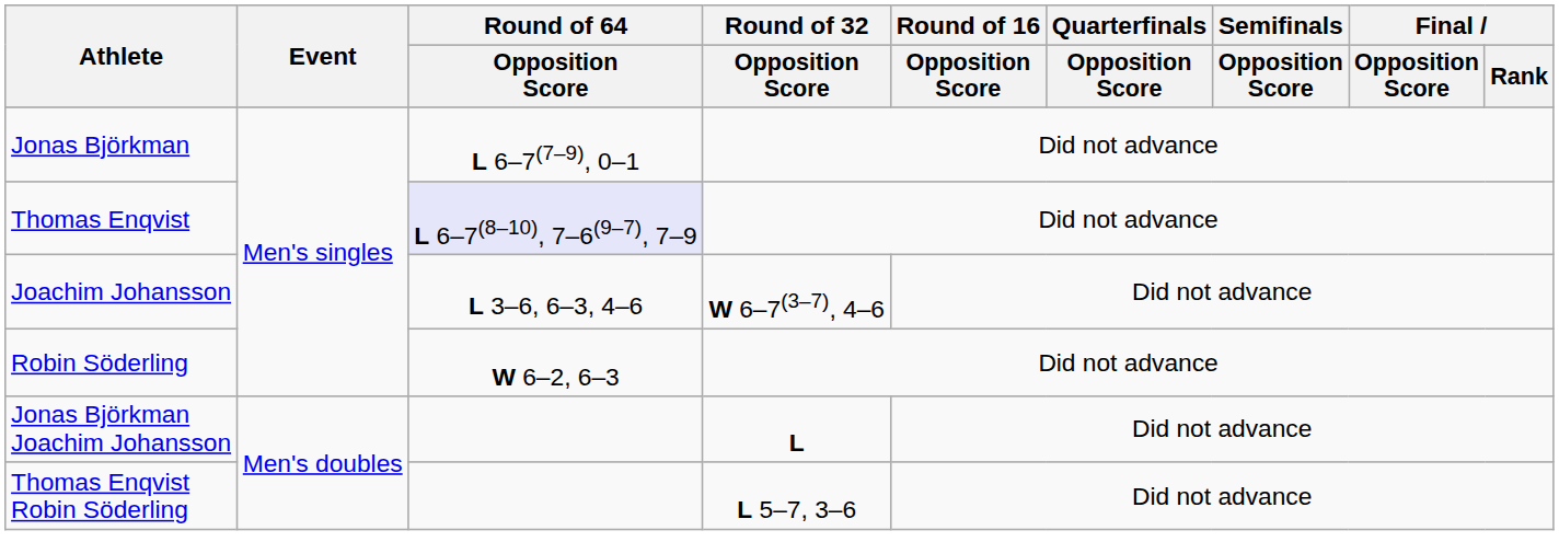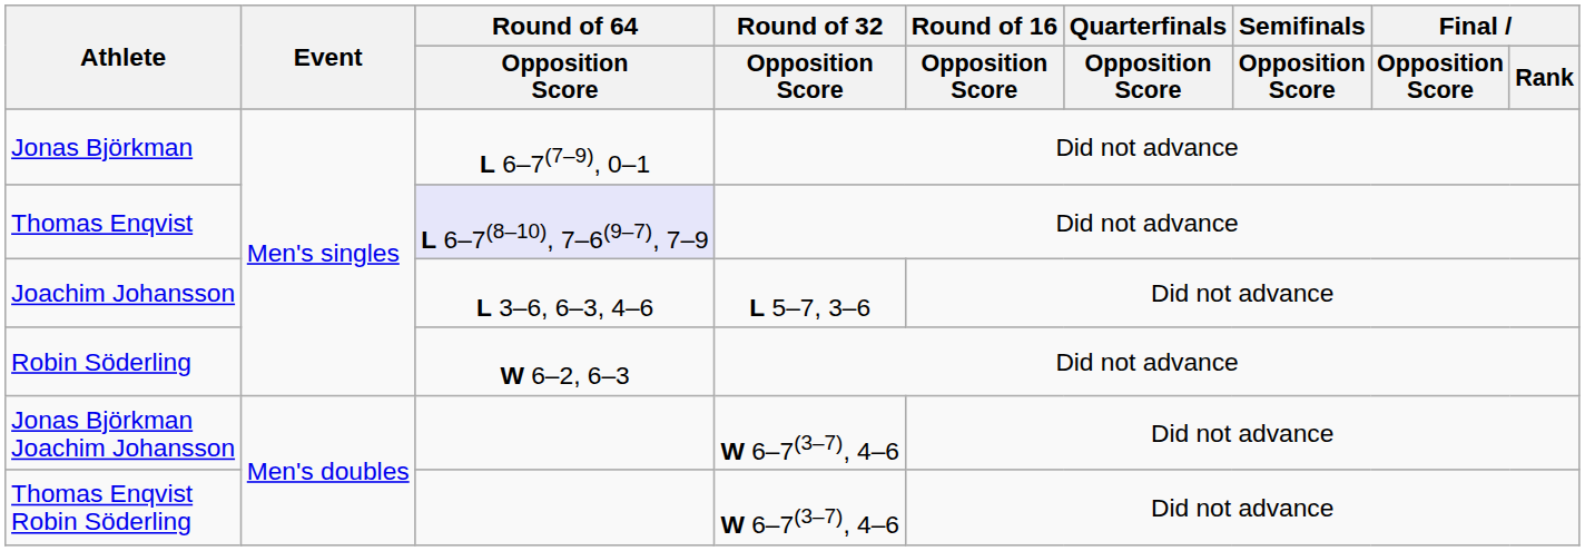Joachim Johansson | Round of 32 / Opposition Score: W 6–7(3–7), 4–6 -> L 5–7, 3–6
Jonas Björkman Joachim Johansson | Round of 32 / Opposition Score: L -> W 6–7(3–7), 4–6
Thomas Enqvist Robin Söderling | Round of 32 / Opposition Score: L 5–7, 3–6 -> W 6–7(3–7), 4–6
